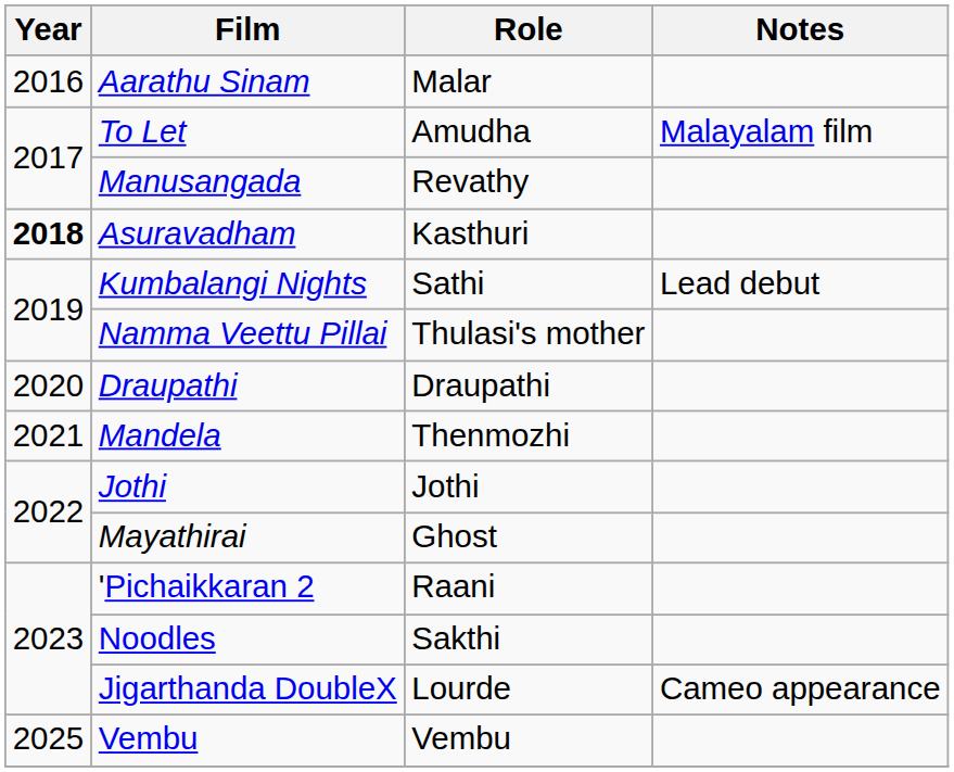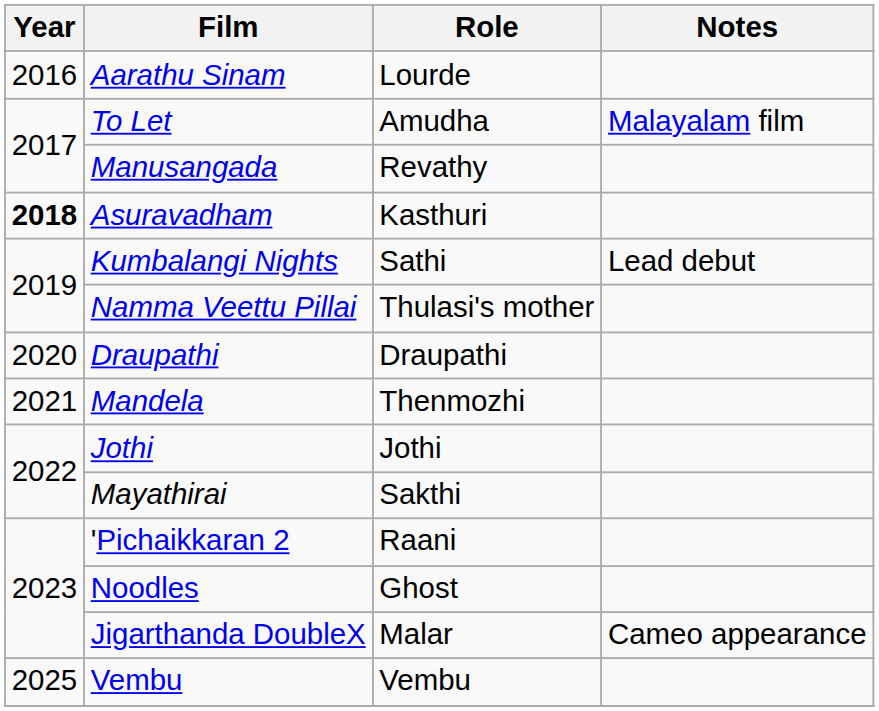Aarathu Sinam | Role: Malar -> Lourde
Mayathirai | Role: Ghost -> Sakthi
Noodles | Role: Sakthi -> Ghost
Jigarthanda DoubleX | Role: Lourde -> Malar
